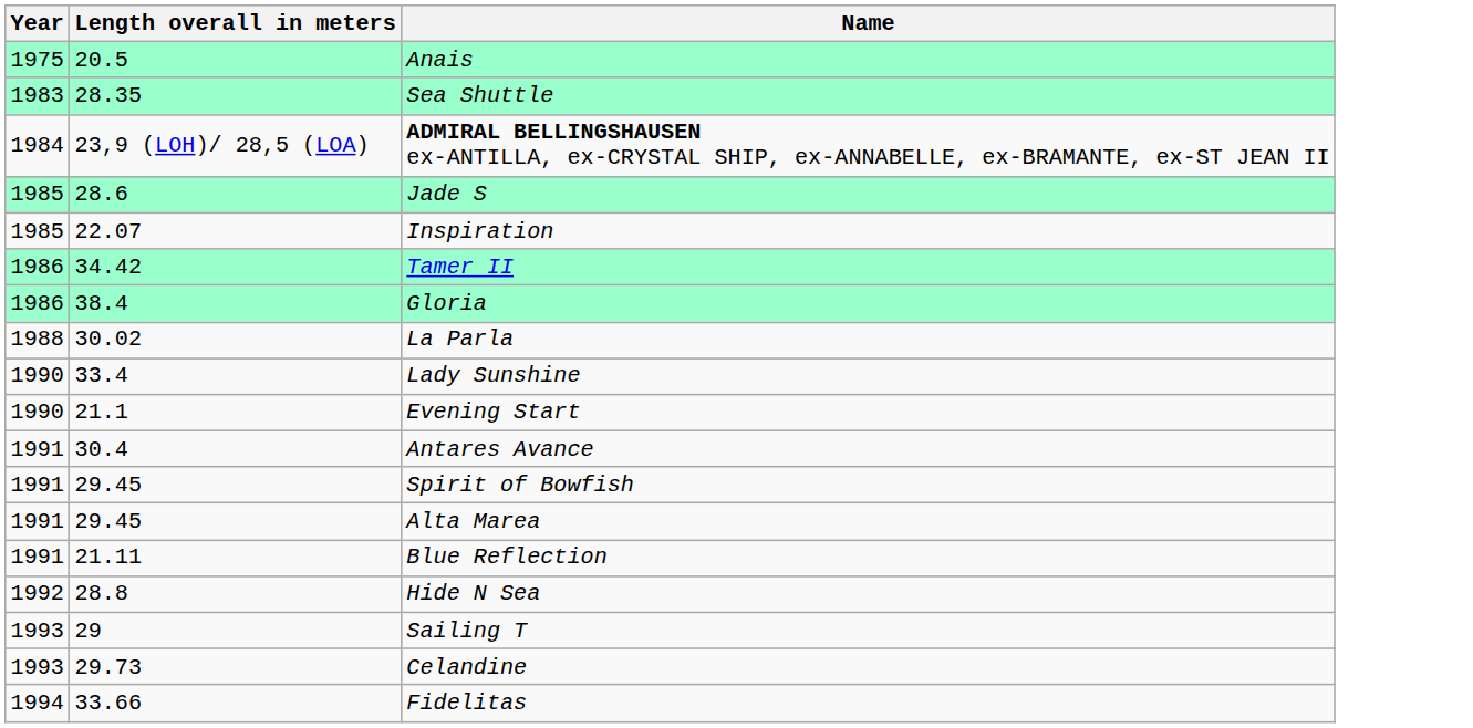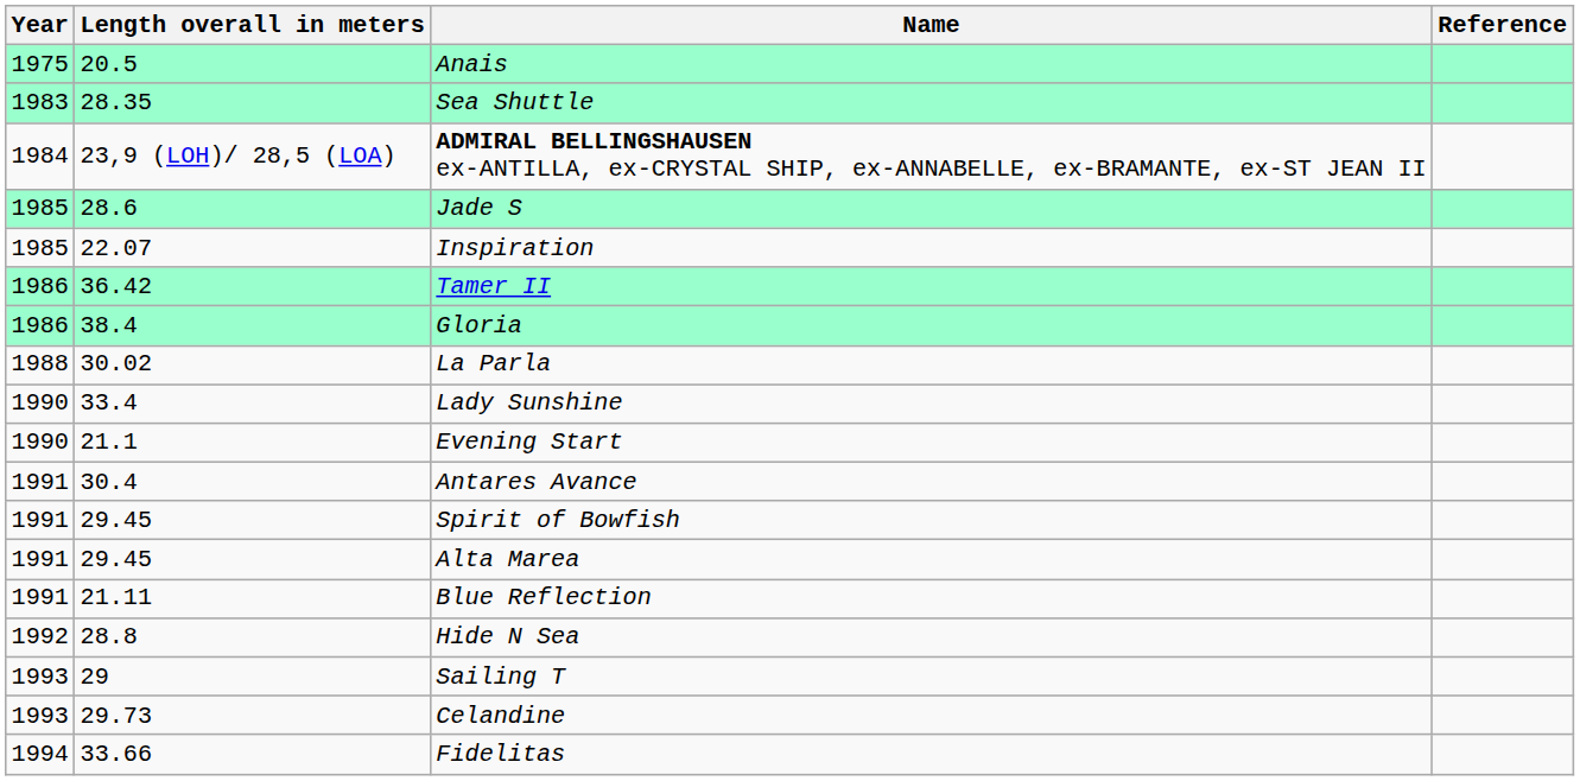+ column: Reference
Tamer II | Length overall in meters: 34.42 -> 36.42
